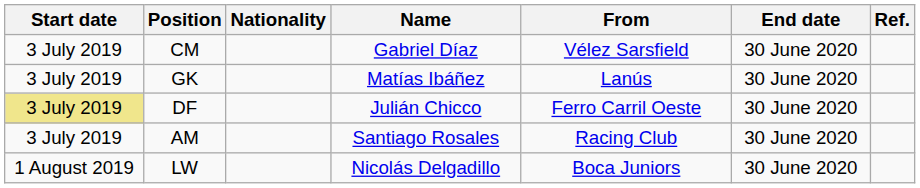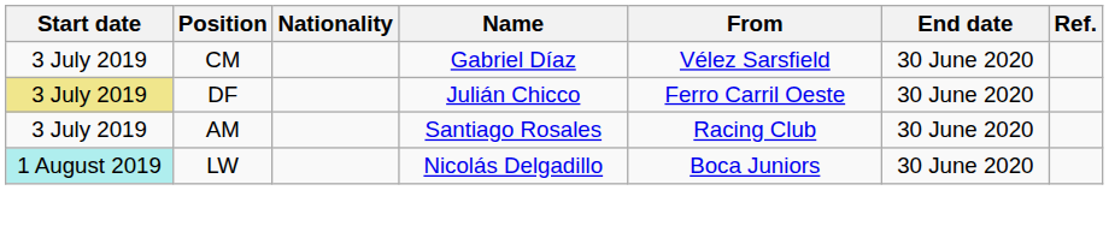- row: 3 July 2019 | GK | Matías Ibáñez | Lanús | 30 June 2020
LW | Start date: no background -> paleturquoise background
